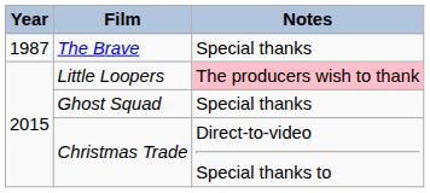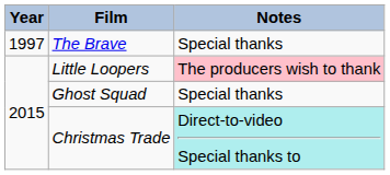The Brave | Year: 1987 -> 1997
Christmas Trade | Notes: no background -> paleturquoise background
